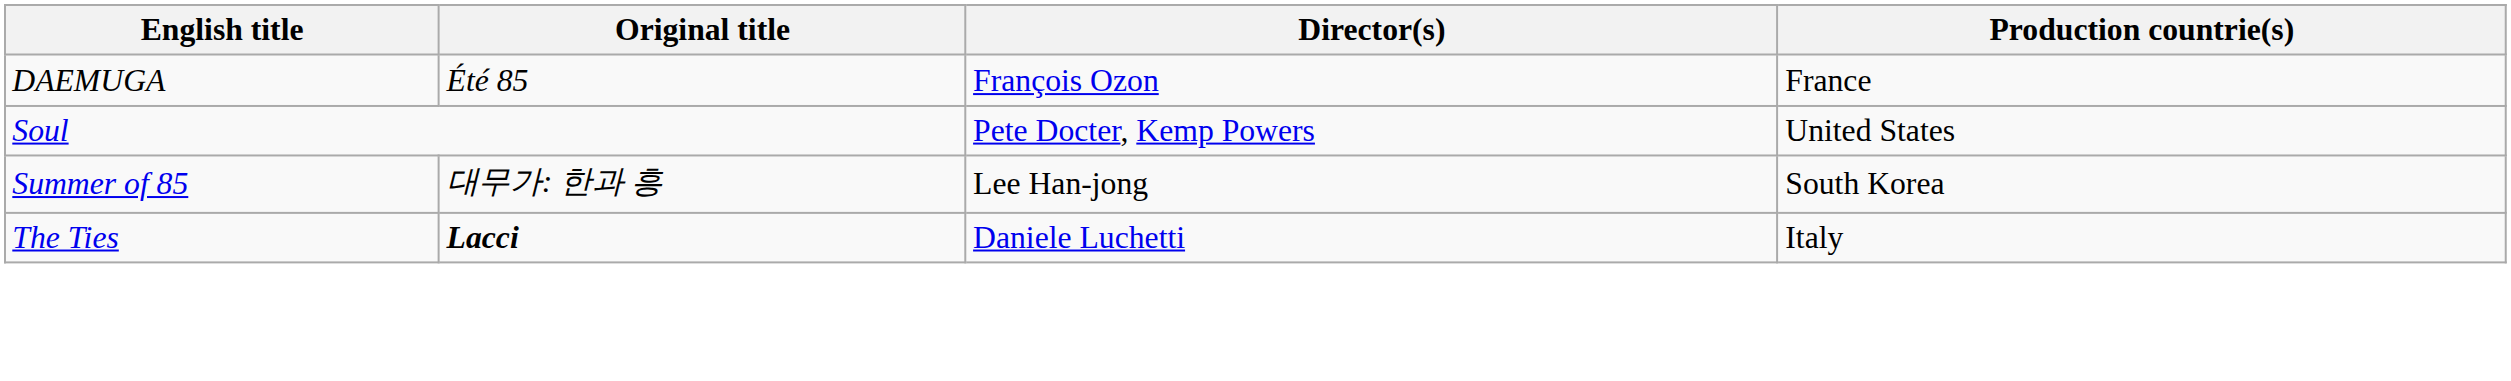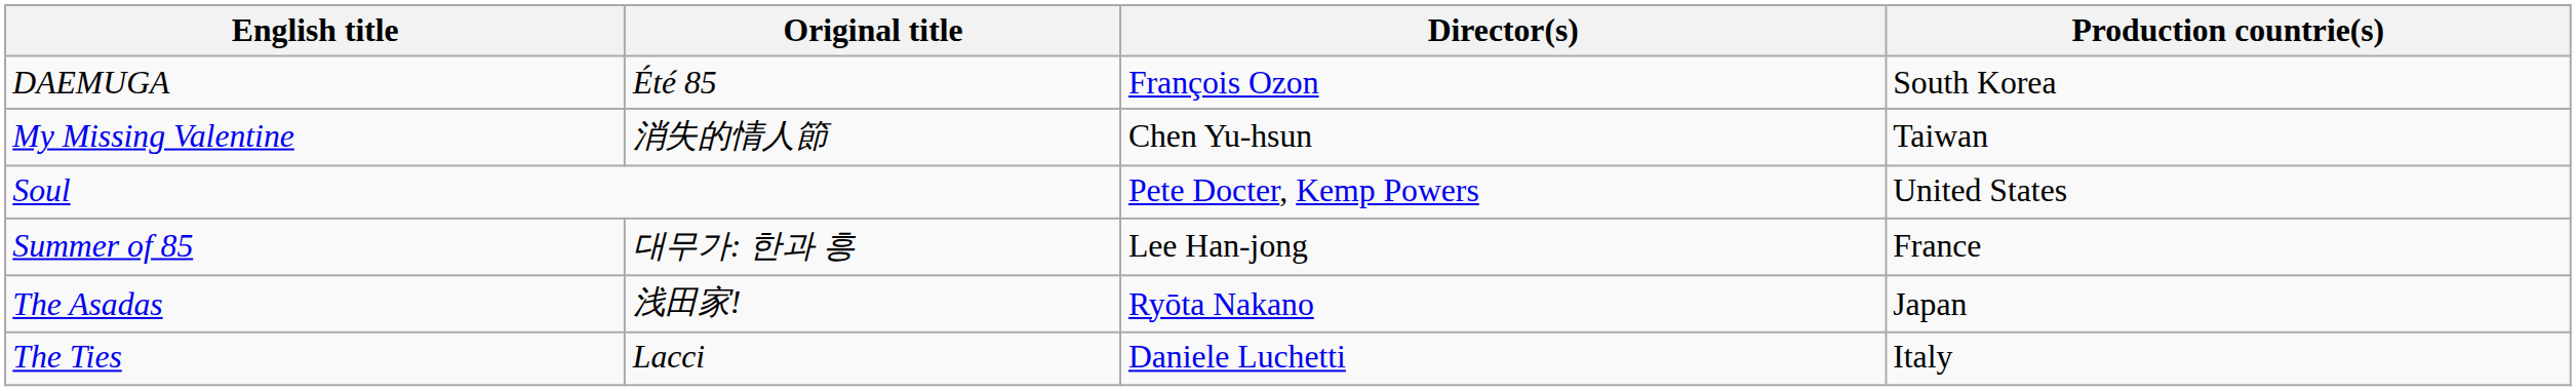DAEMUGA | Production countrie(s): France -> South Korea
+ row: My Missing Valentine | 消失的情人節 | Chen Yu-hsun | Taiwan
Summer of 85 | Production countrie(s): South Korea -> France
+ row: The Asadas | 浅田家! | Ryōta Nakano | Japan
The Ties | Original title: bold -> normal
